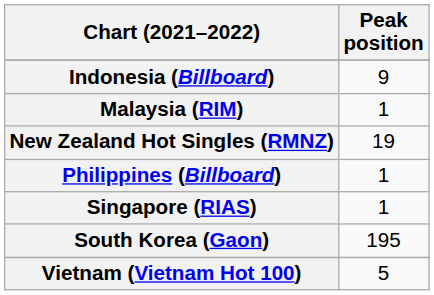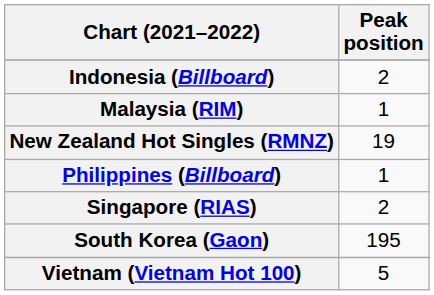Indonesia (Billboard) | Peak position: 9 -> 2
Singapore (RIAS) | Peak position: 1 -> 2
